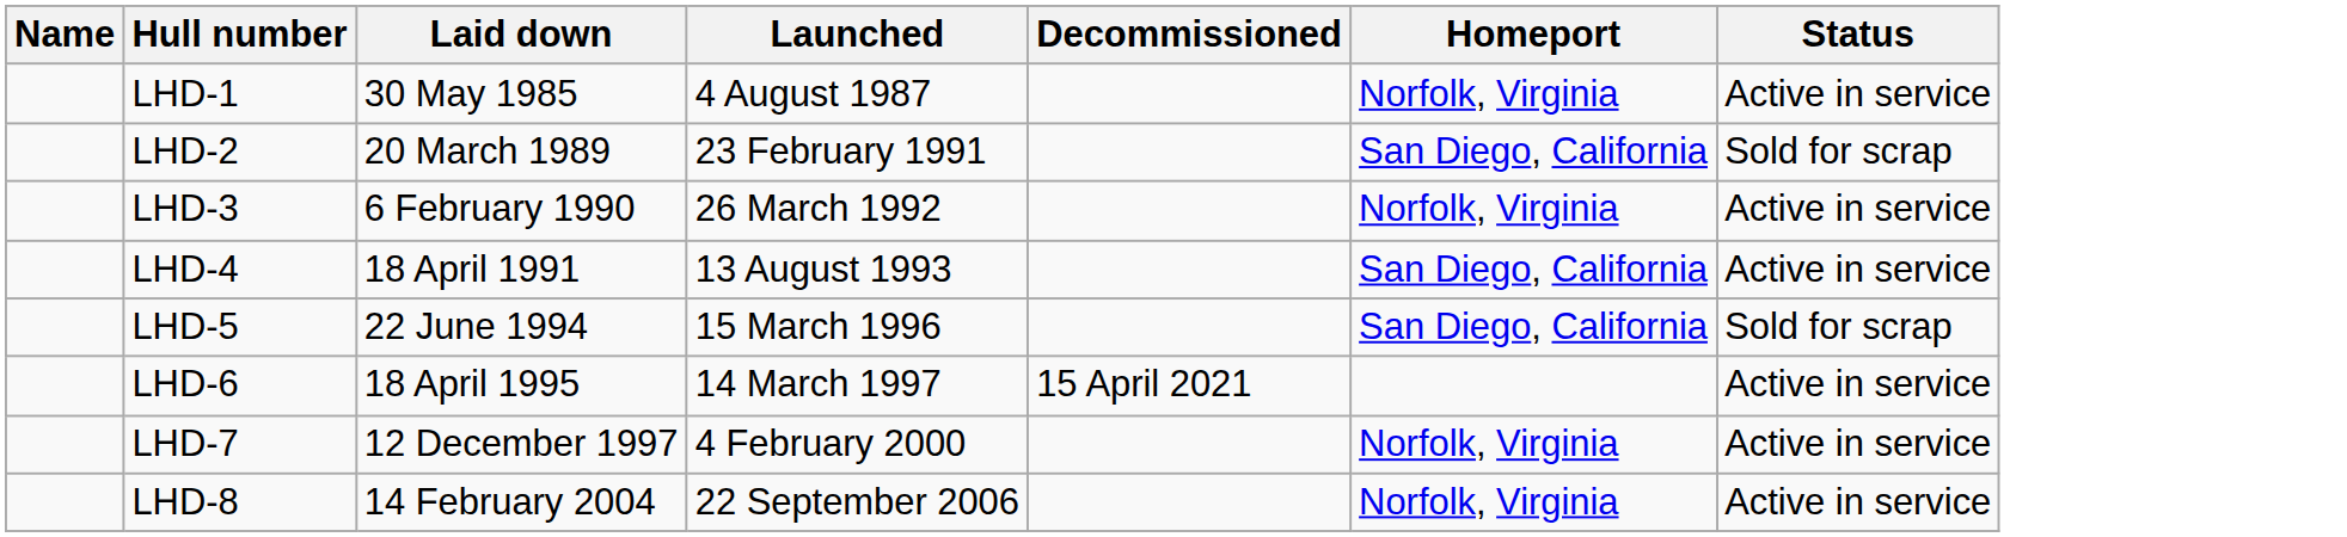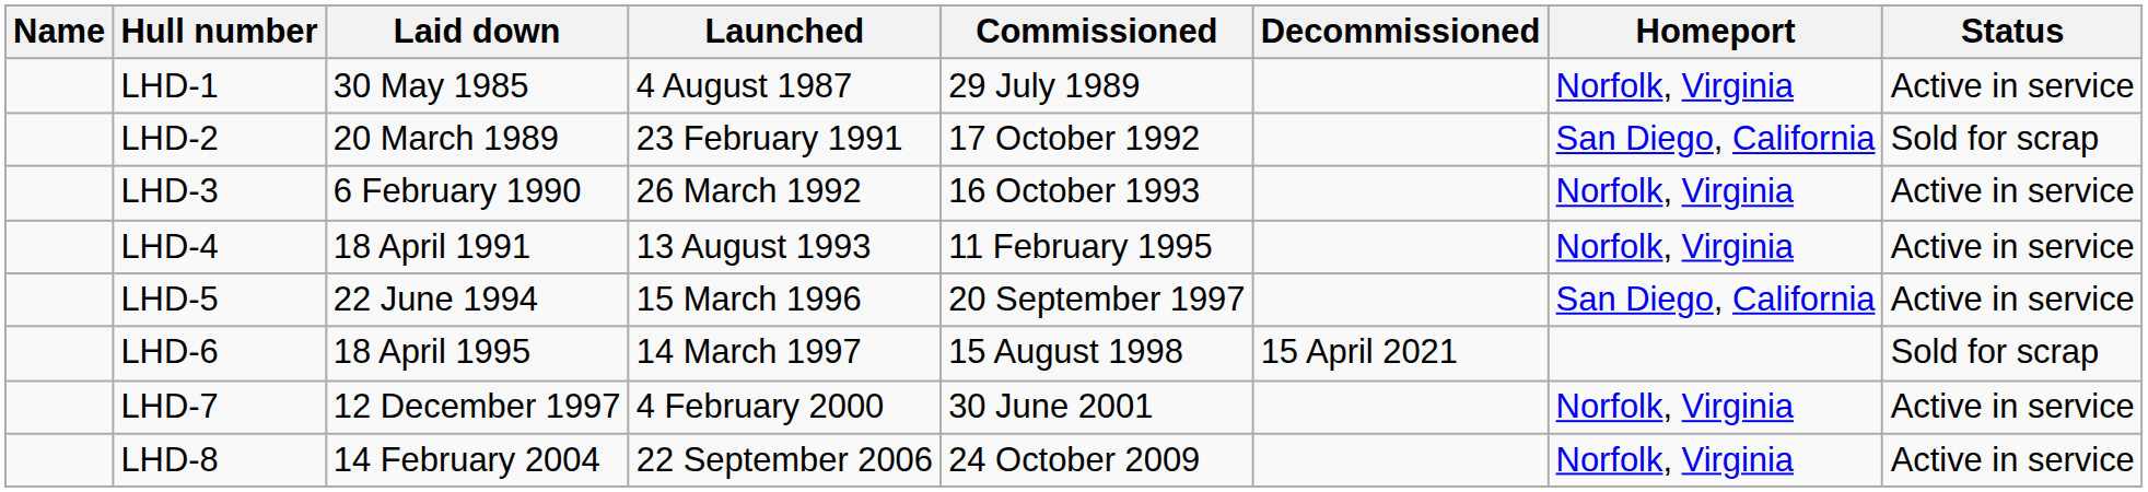+ column: Commissioned | 29 July 1989 | 17 October 1992 | 16 October 1993 | 11 February 1995 | 20 September 1997 | 15 August 1998 | 30 June 2001 | 24 October 2009
LHD-4 | Homeport: San Diego, California -> Norfolk, Virginia
LHD-5 | Status: Sold for scrap -> Active in service
LHD-6 | Status: Active in service -> Sold for scrap
